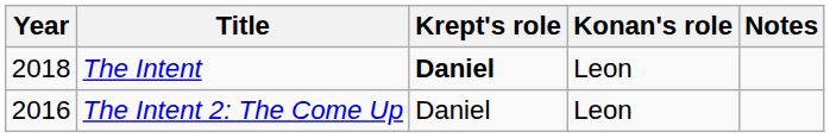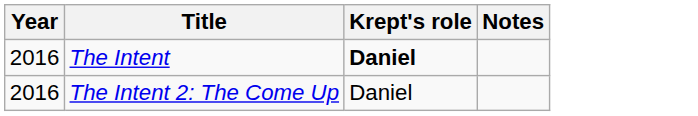- column: Konan's role | Leon | Leon
The Intent | Year: 2018 -> 2016
